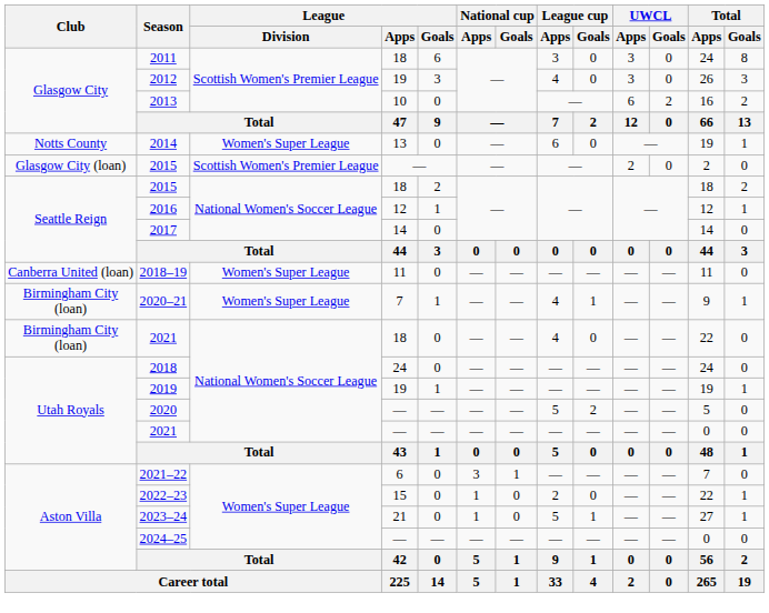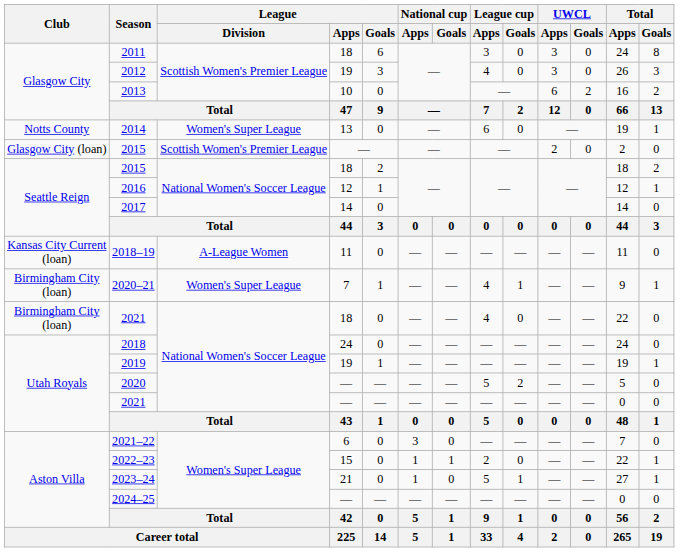2018–19 | Club: Canberra United (loan) -> Kansas City Current (loan)
2018–19 | League / Division: Women's Super League -> A-League Women
2021–22 | National cup / Goals: 1 -> 0
2022–23 | National cup / Goals: 0 -> 1
